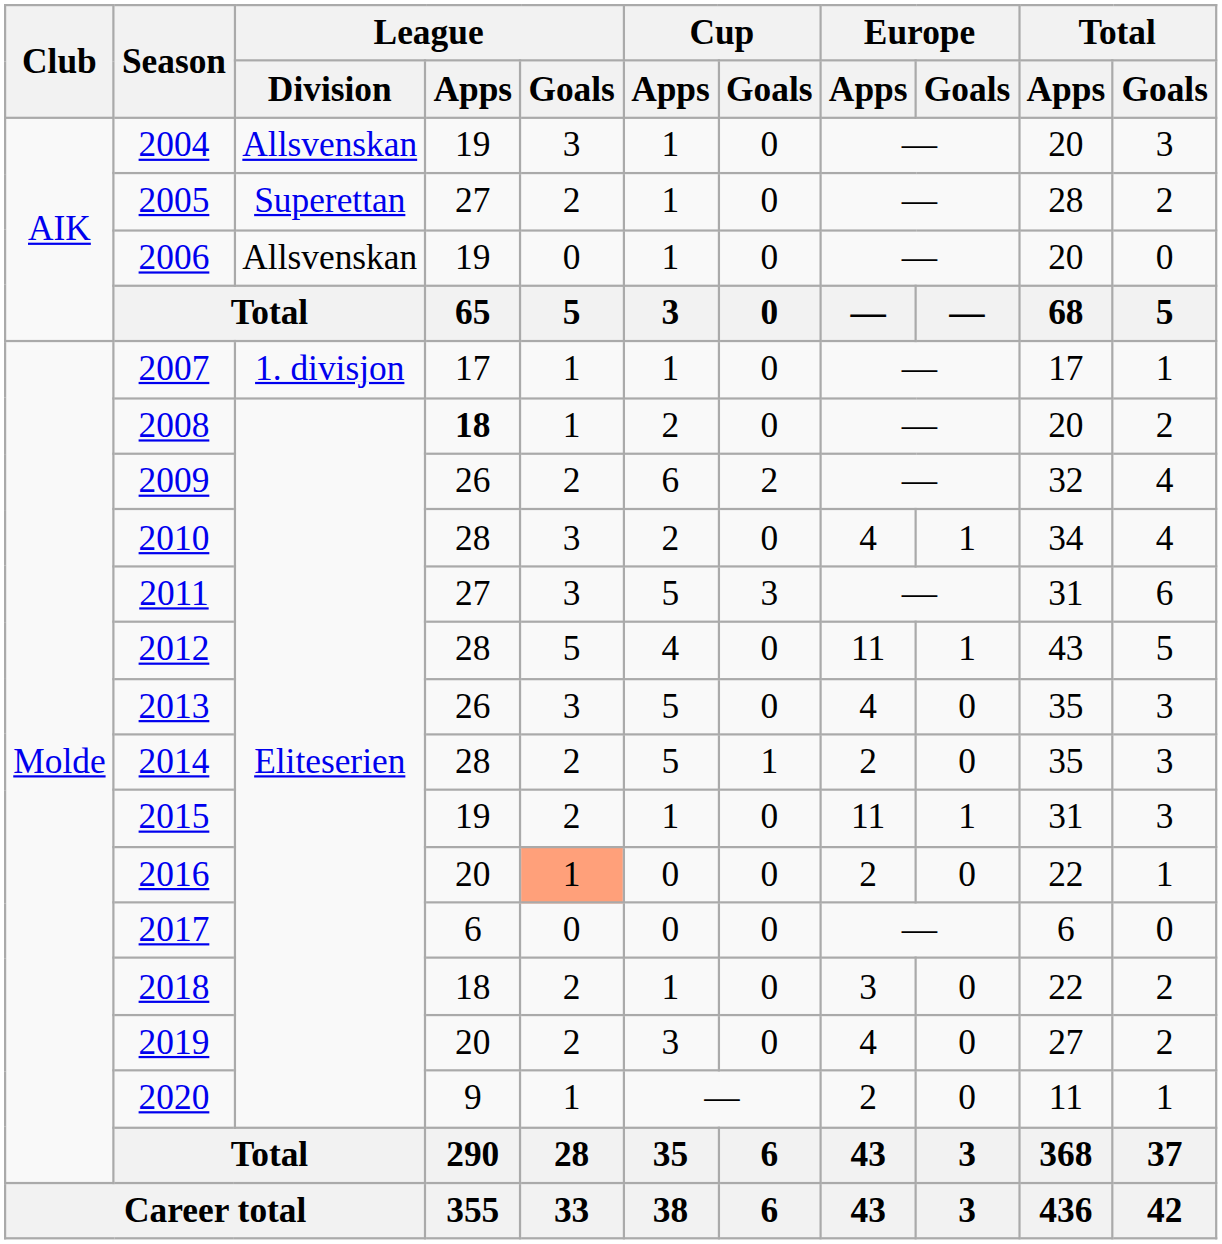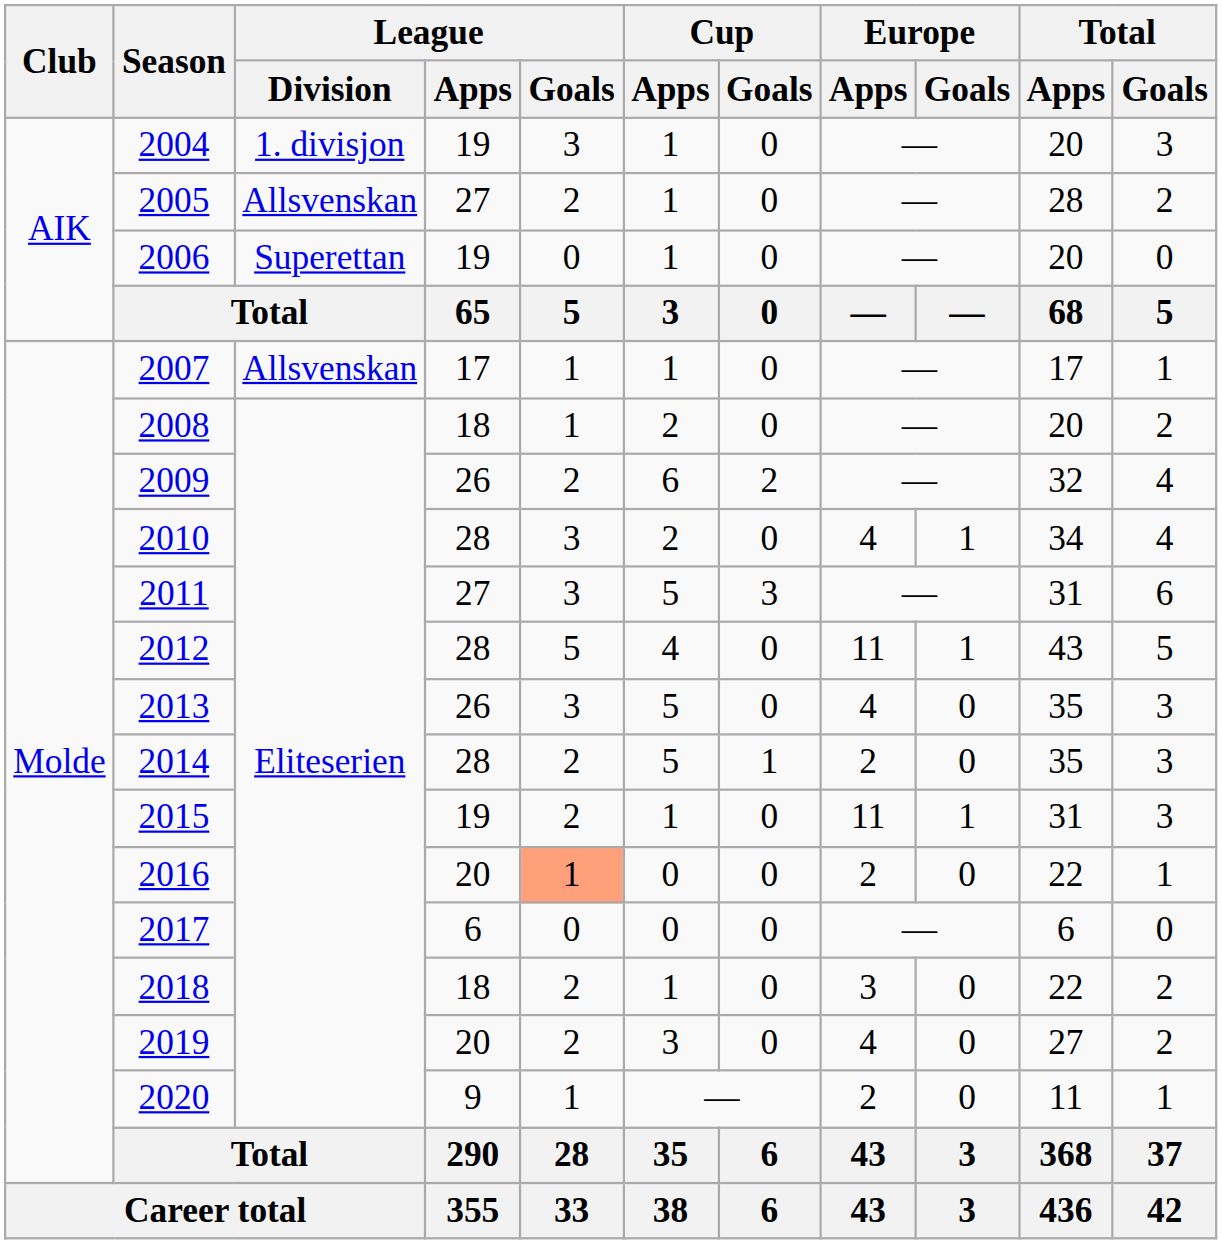2004 | League / Division: Allsvenskan -> 1. divisjon
2005 | League / Division: Superettan -> Allsvenskan
2006 | League / Division: Allsvenskan -> Superettan
2007 | League / Division: 1. divisjon -> Allsvenskan
2008 | League / Apps: bold -> normal
